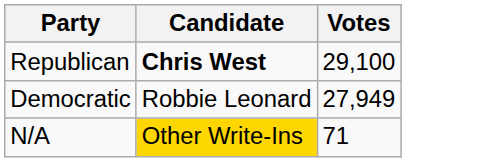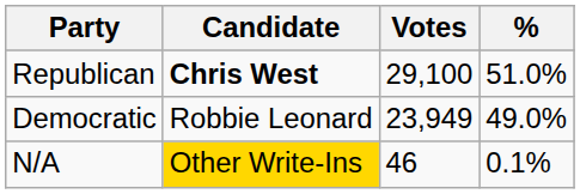+ column: % | 51.0% | 49.0% | 0.1%
Democratic | Votes: 27,949 -> 23,949
N/A | Votes: 71 -> 46
